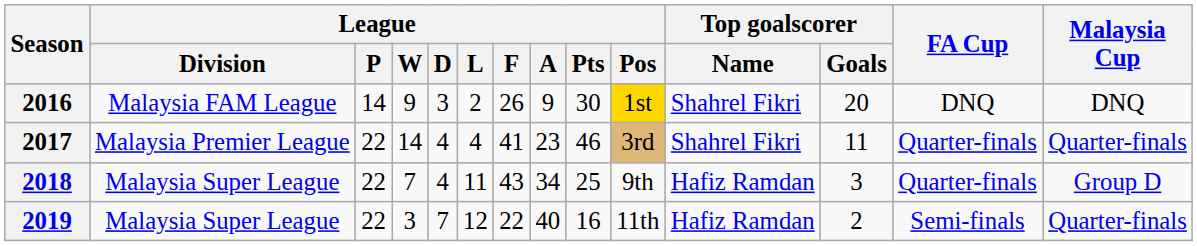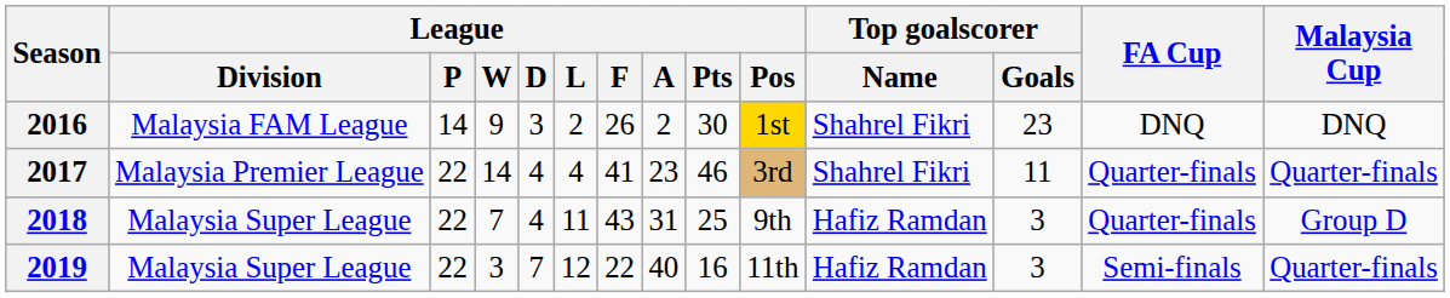2016 | League / A: 9 -> 2
2016 | Top goalscorer / Goals: 20 -> 23
2018 | League / A: 34 -> 31
2019 | Top goalscorer / Goals: 2 -> 3
